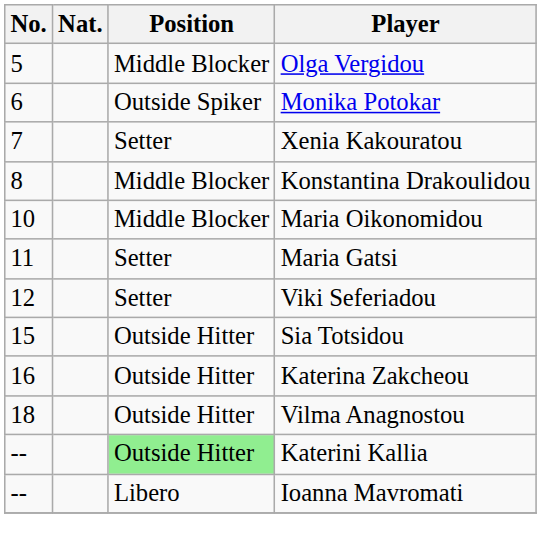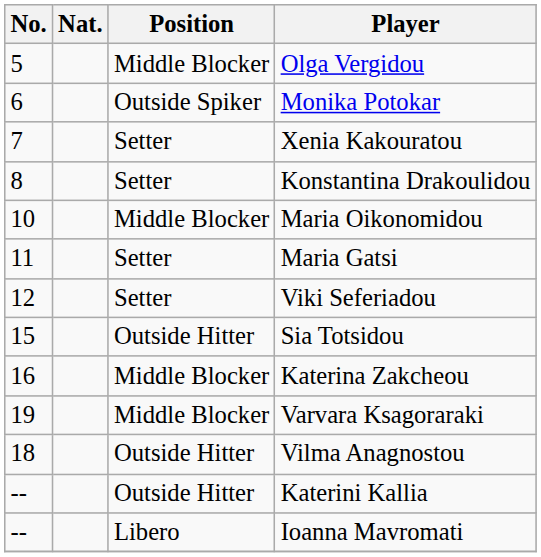Konstantina Drakoulidou | Position: Middle Blocker -> Setter
Katerina Zakcheou | Position: Outside Hitter -> Middle Blocker
+ row: 19 | Middle Blocker | Varvara Ksagoraraki
Katerini Kallia | Position: lightgreen background -> no background
